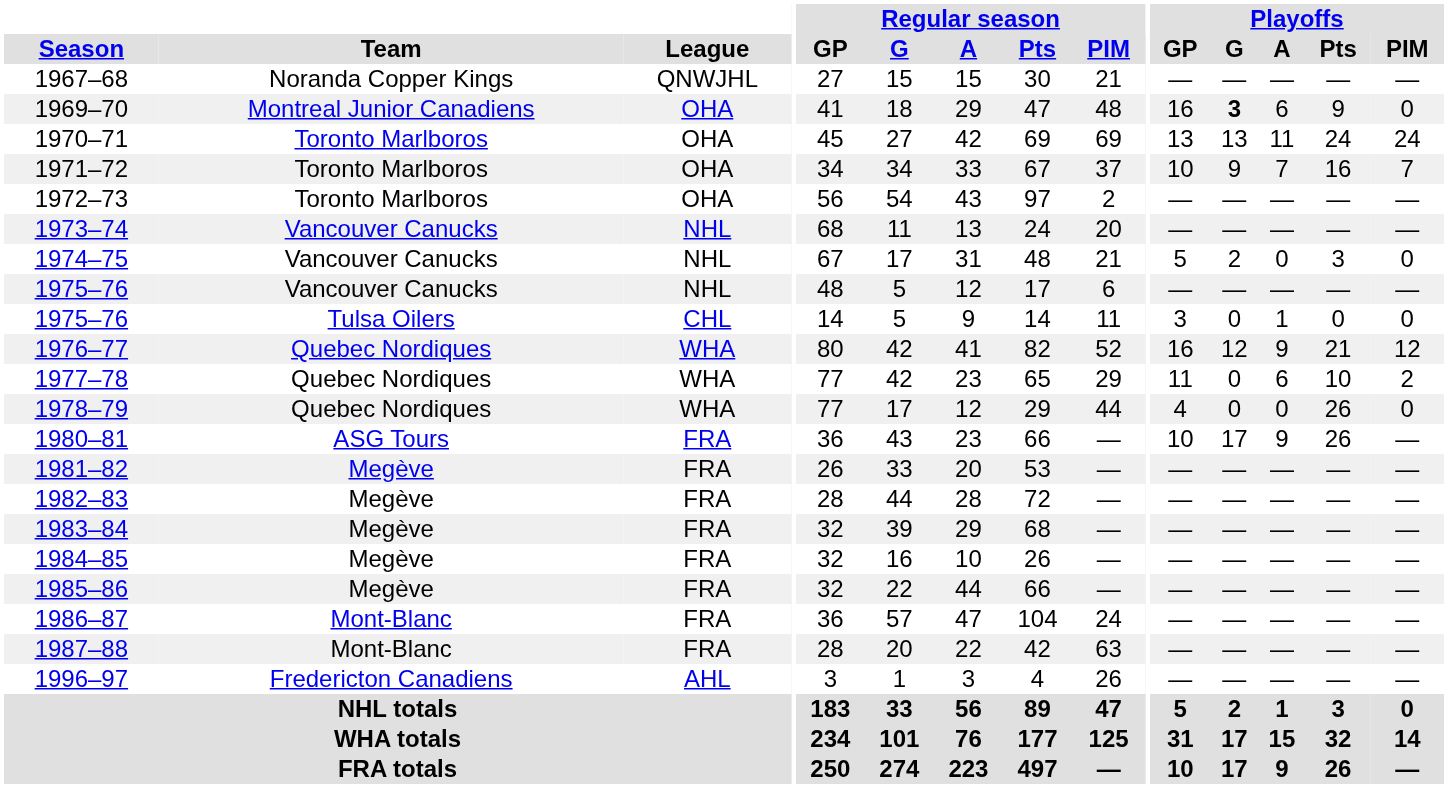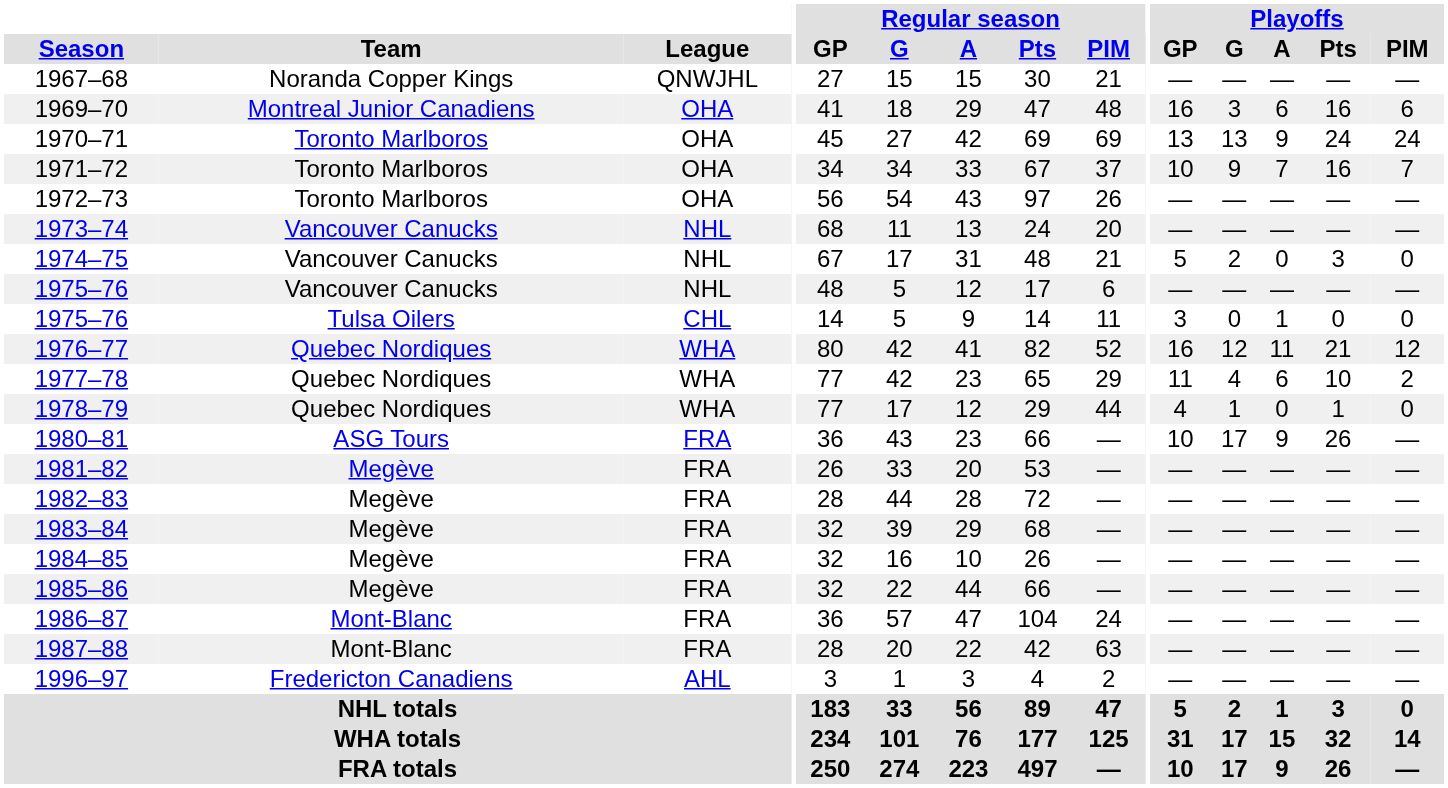1969–70 | Playoffs / G: bold -> normal
1969–70 | Playoffs / Pts: 9 -> 16
1969–70 | Playoffs / PIM: 0 -> 6
1970–71 | Playoffs / A: 11 -> 9
1972–73 | Regular season / PIM: 2 -> 26
1976–77 | Playoffs / A: 9 -> 11
1977–78 | Playoffs / G: 0 -> 4
1978–79 | Playoffs / G: 0 -> 1
1978–79 | Playoffs / Pts: 26 -> 1
1996–97 | Regular season / PIM: 26 -> 2
